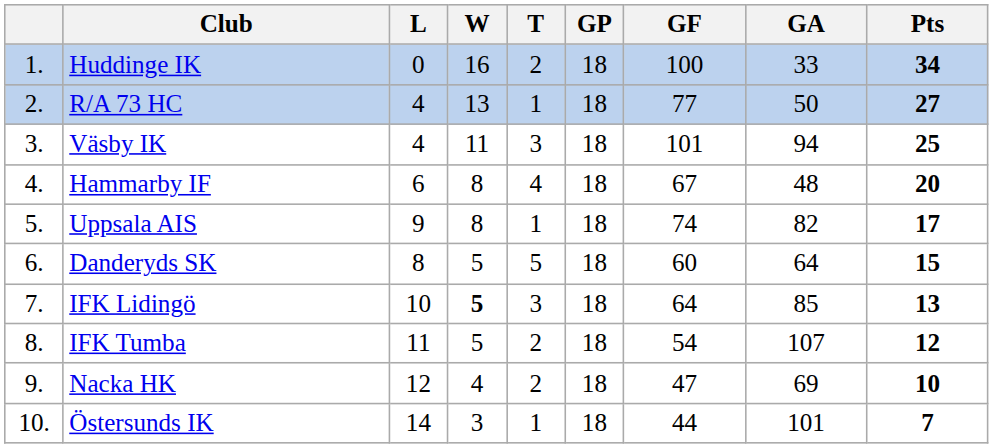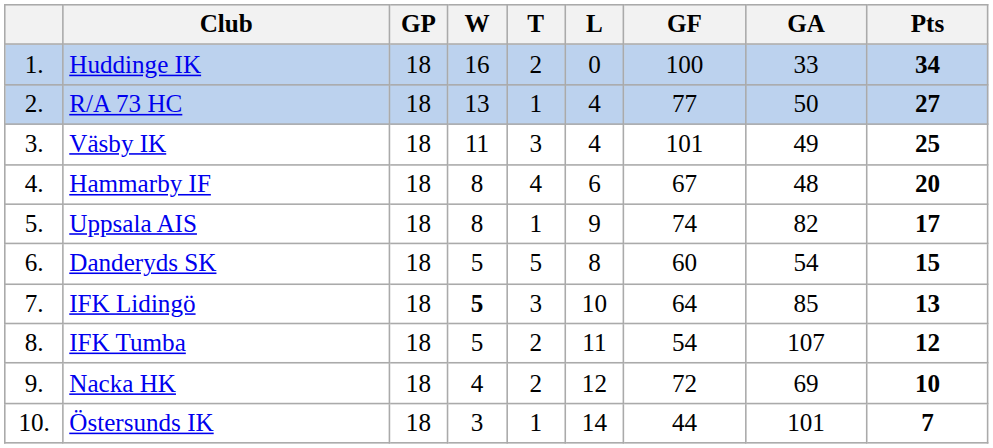columns swapped: GP <-> L
Väsby IK | GA: 94 -> 49
Danderyds SK | GA: 64 -> 54
Nacka HK | GF: 47 -> 72
